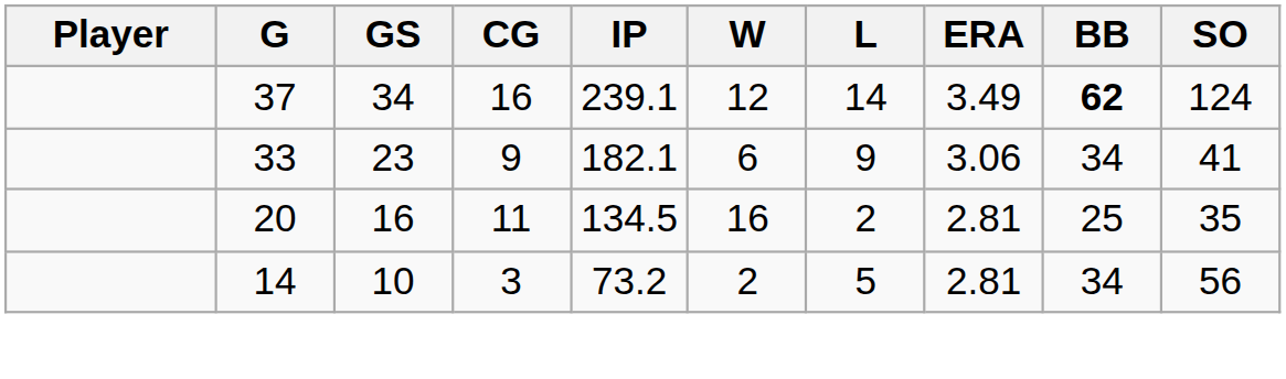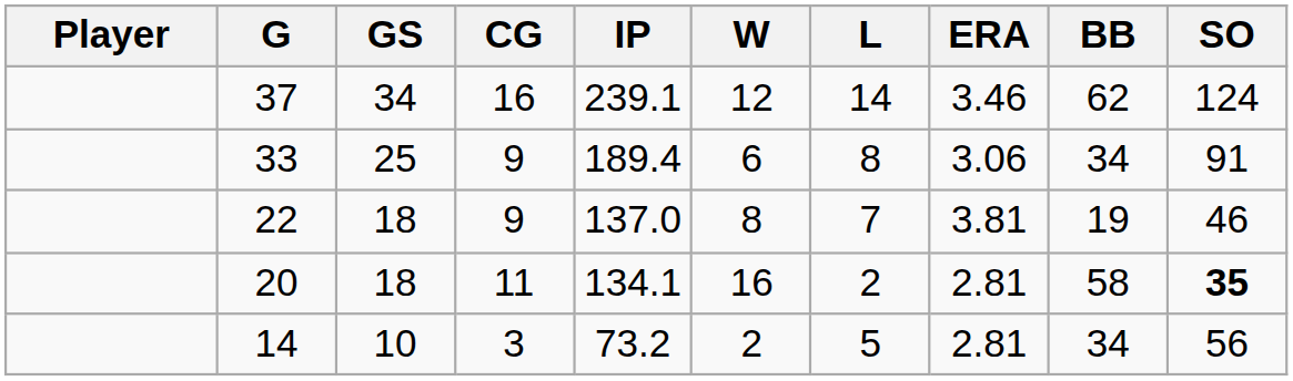37 | ERA: 3.49 -> 3.46
37 | BB: bold -> normal
33 | GS: 23 -> 25
33 | IP: 182.1 -> 189.4
33 | L: 9 -> 8
33 | SO: 41 -> 91
+ row: 22 | 18 | 9 | 137.0 | 8 | 7 | 3.81 | 19 | 46
20 | GS: 16 -> 18
20 | IP: 134.5 -> 134.1
20 | BB: 25 -> 58
20 | SO: normal -> bold
